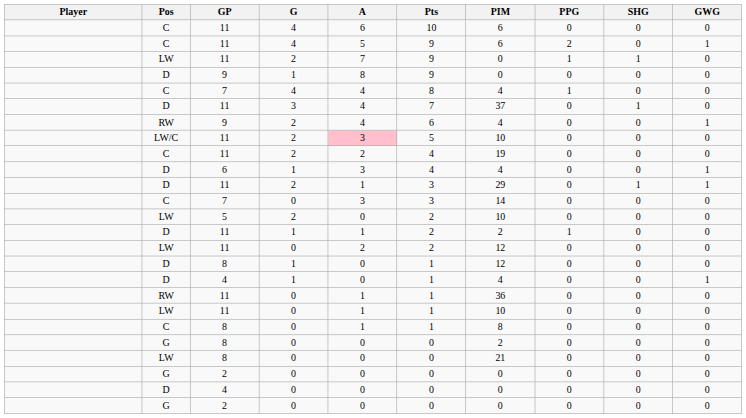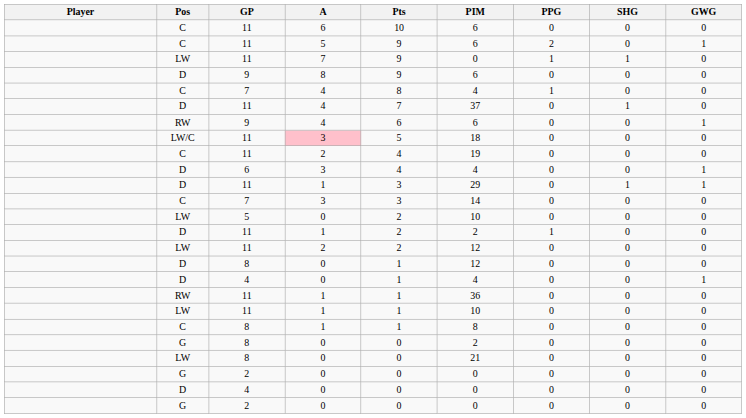- column: G | 4 | 4 | 2 | 1 | 4 | 3 | 2 | 2 | 2 | 1 | 2 | 0 | 2 | 1 | 0 | 1 | 1 | 0 | 0 | 0 | 0 | 0 | 0 | 0 | 0
D / 9 | PIM: 0 -> 6
RW / 9 | PIM: 4 -> 6
LW/C / 11 | PIM: 10 -> 18
